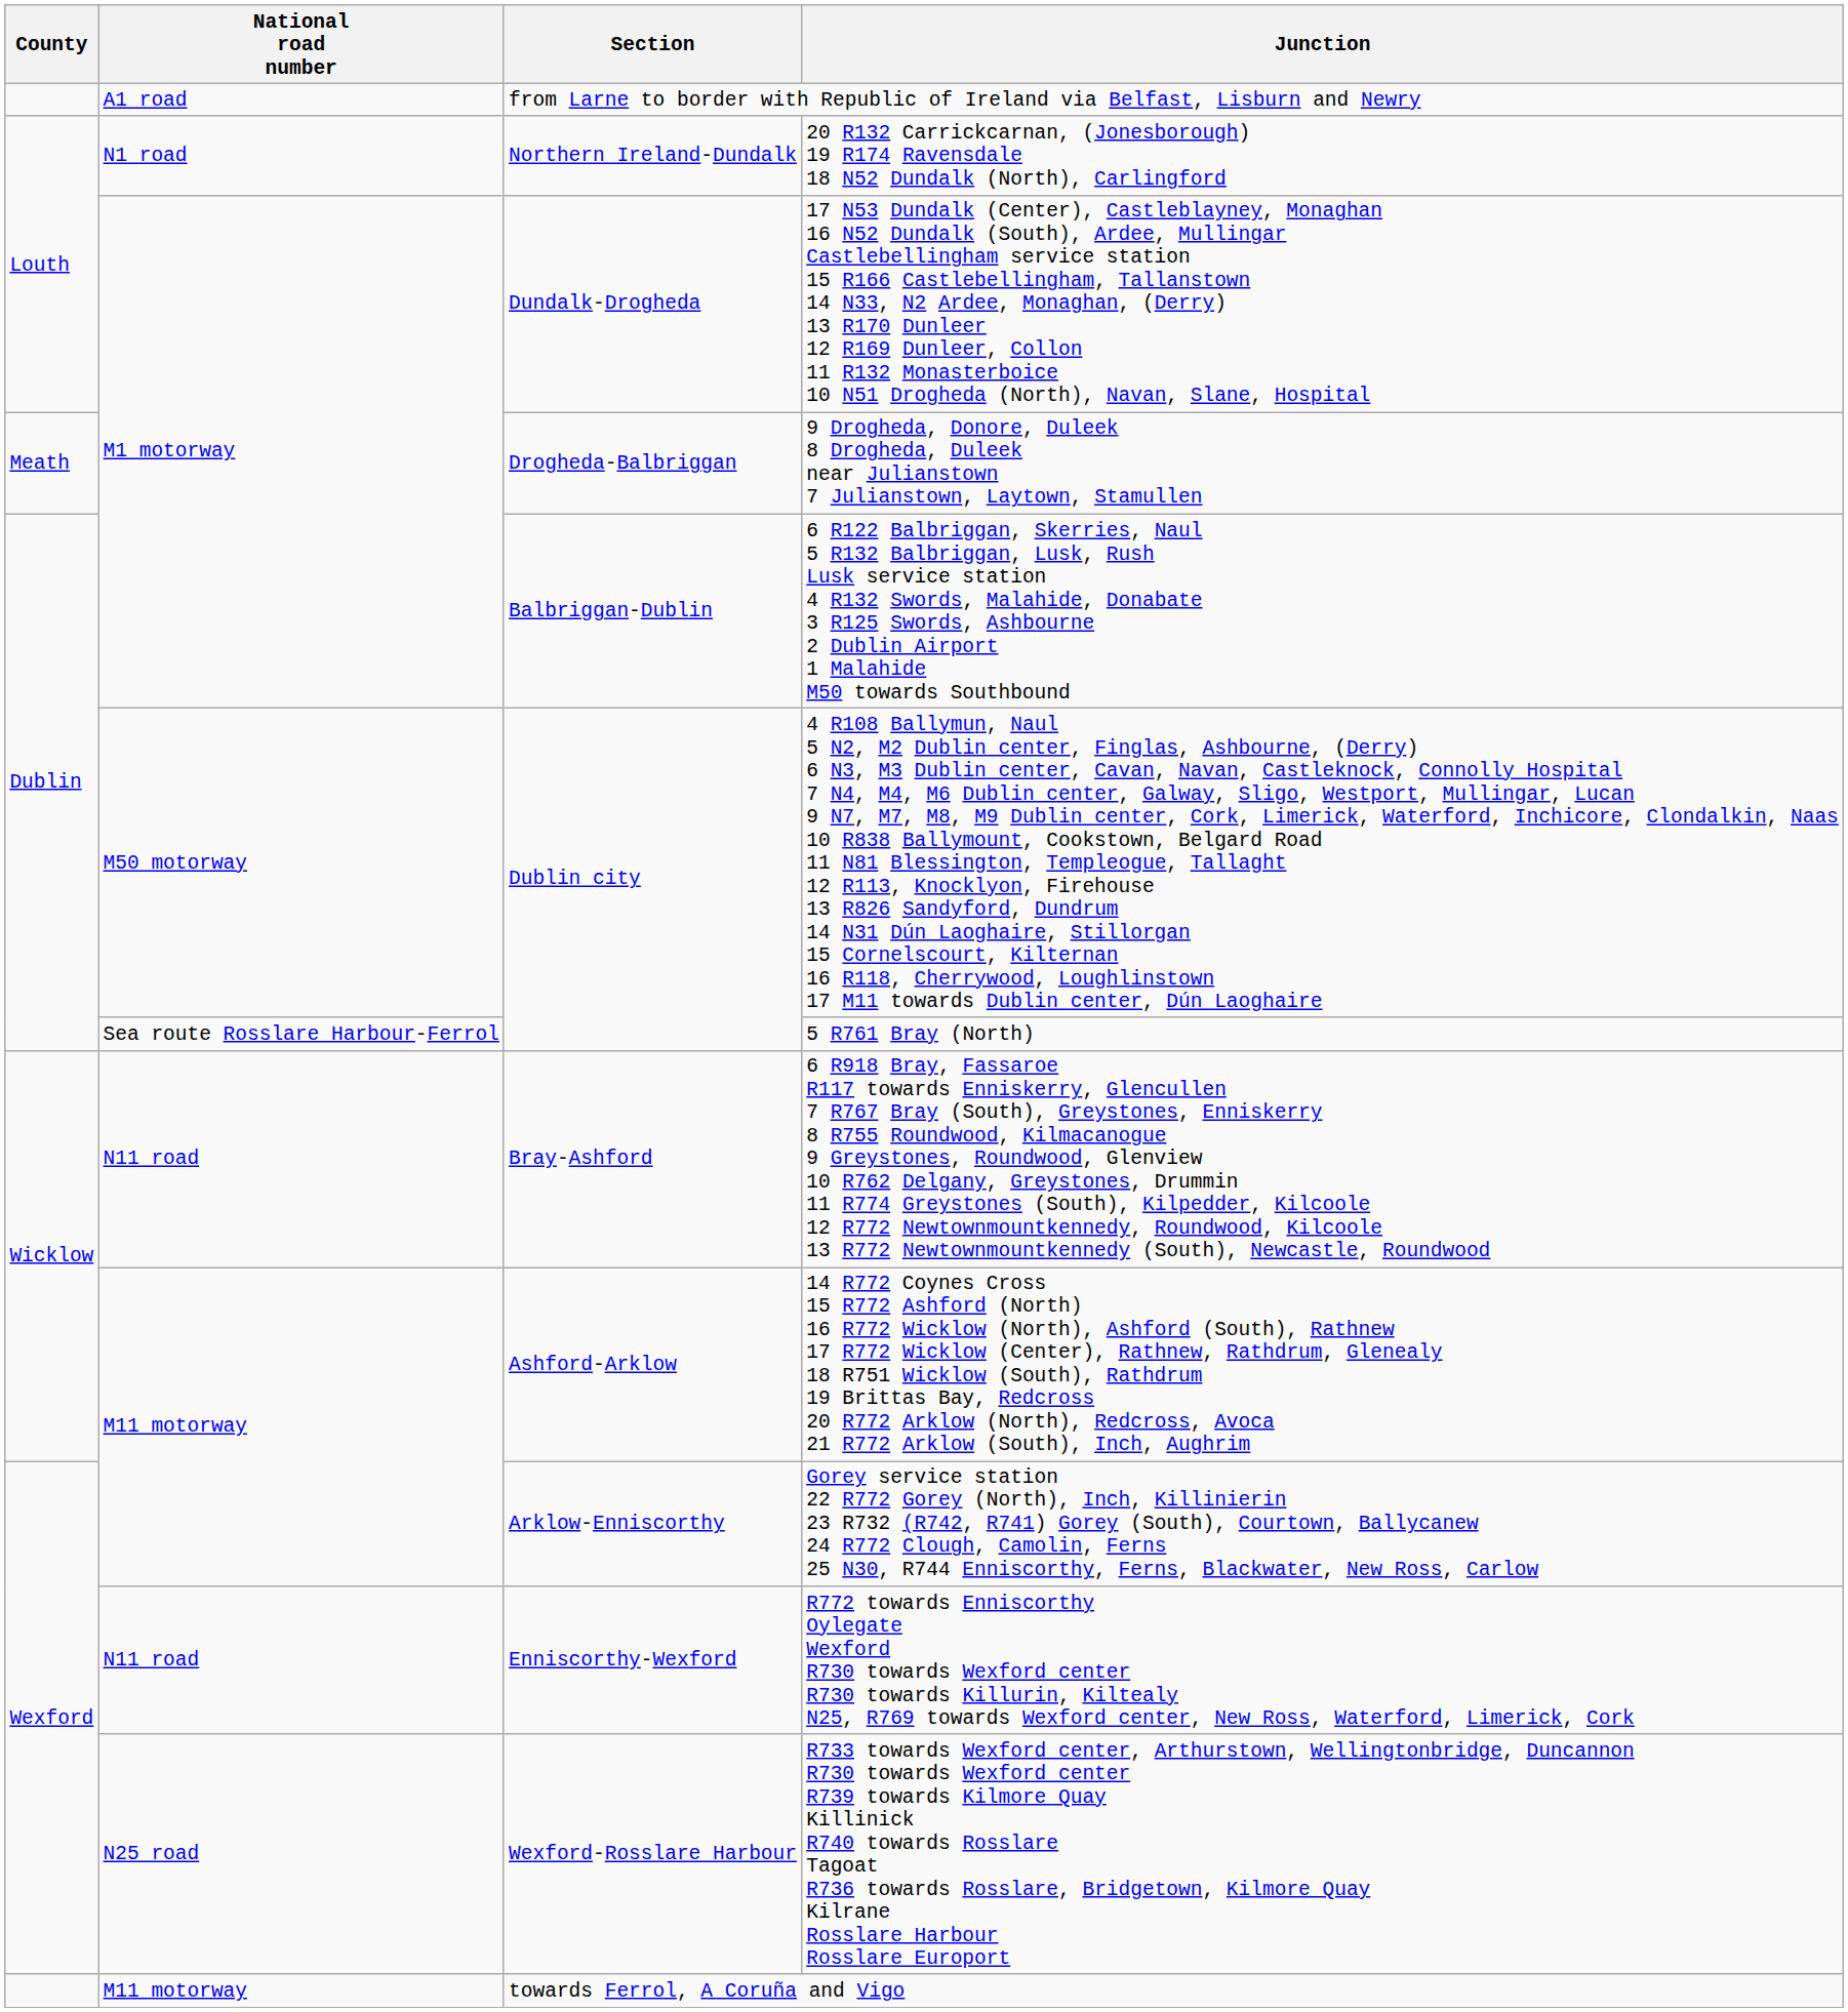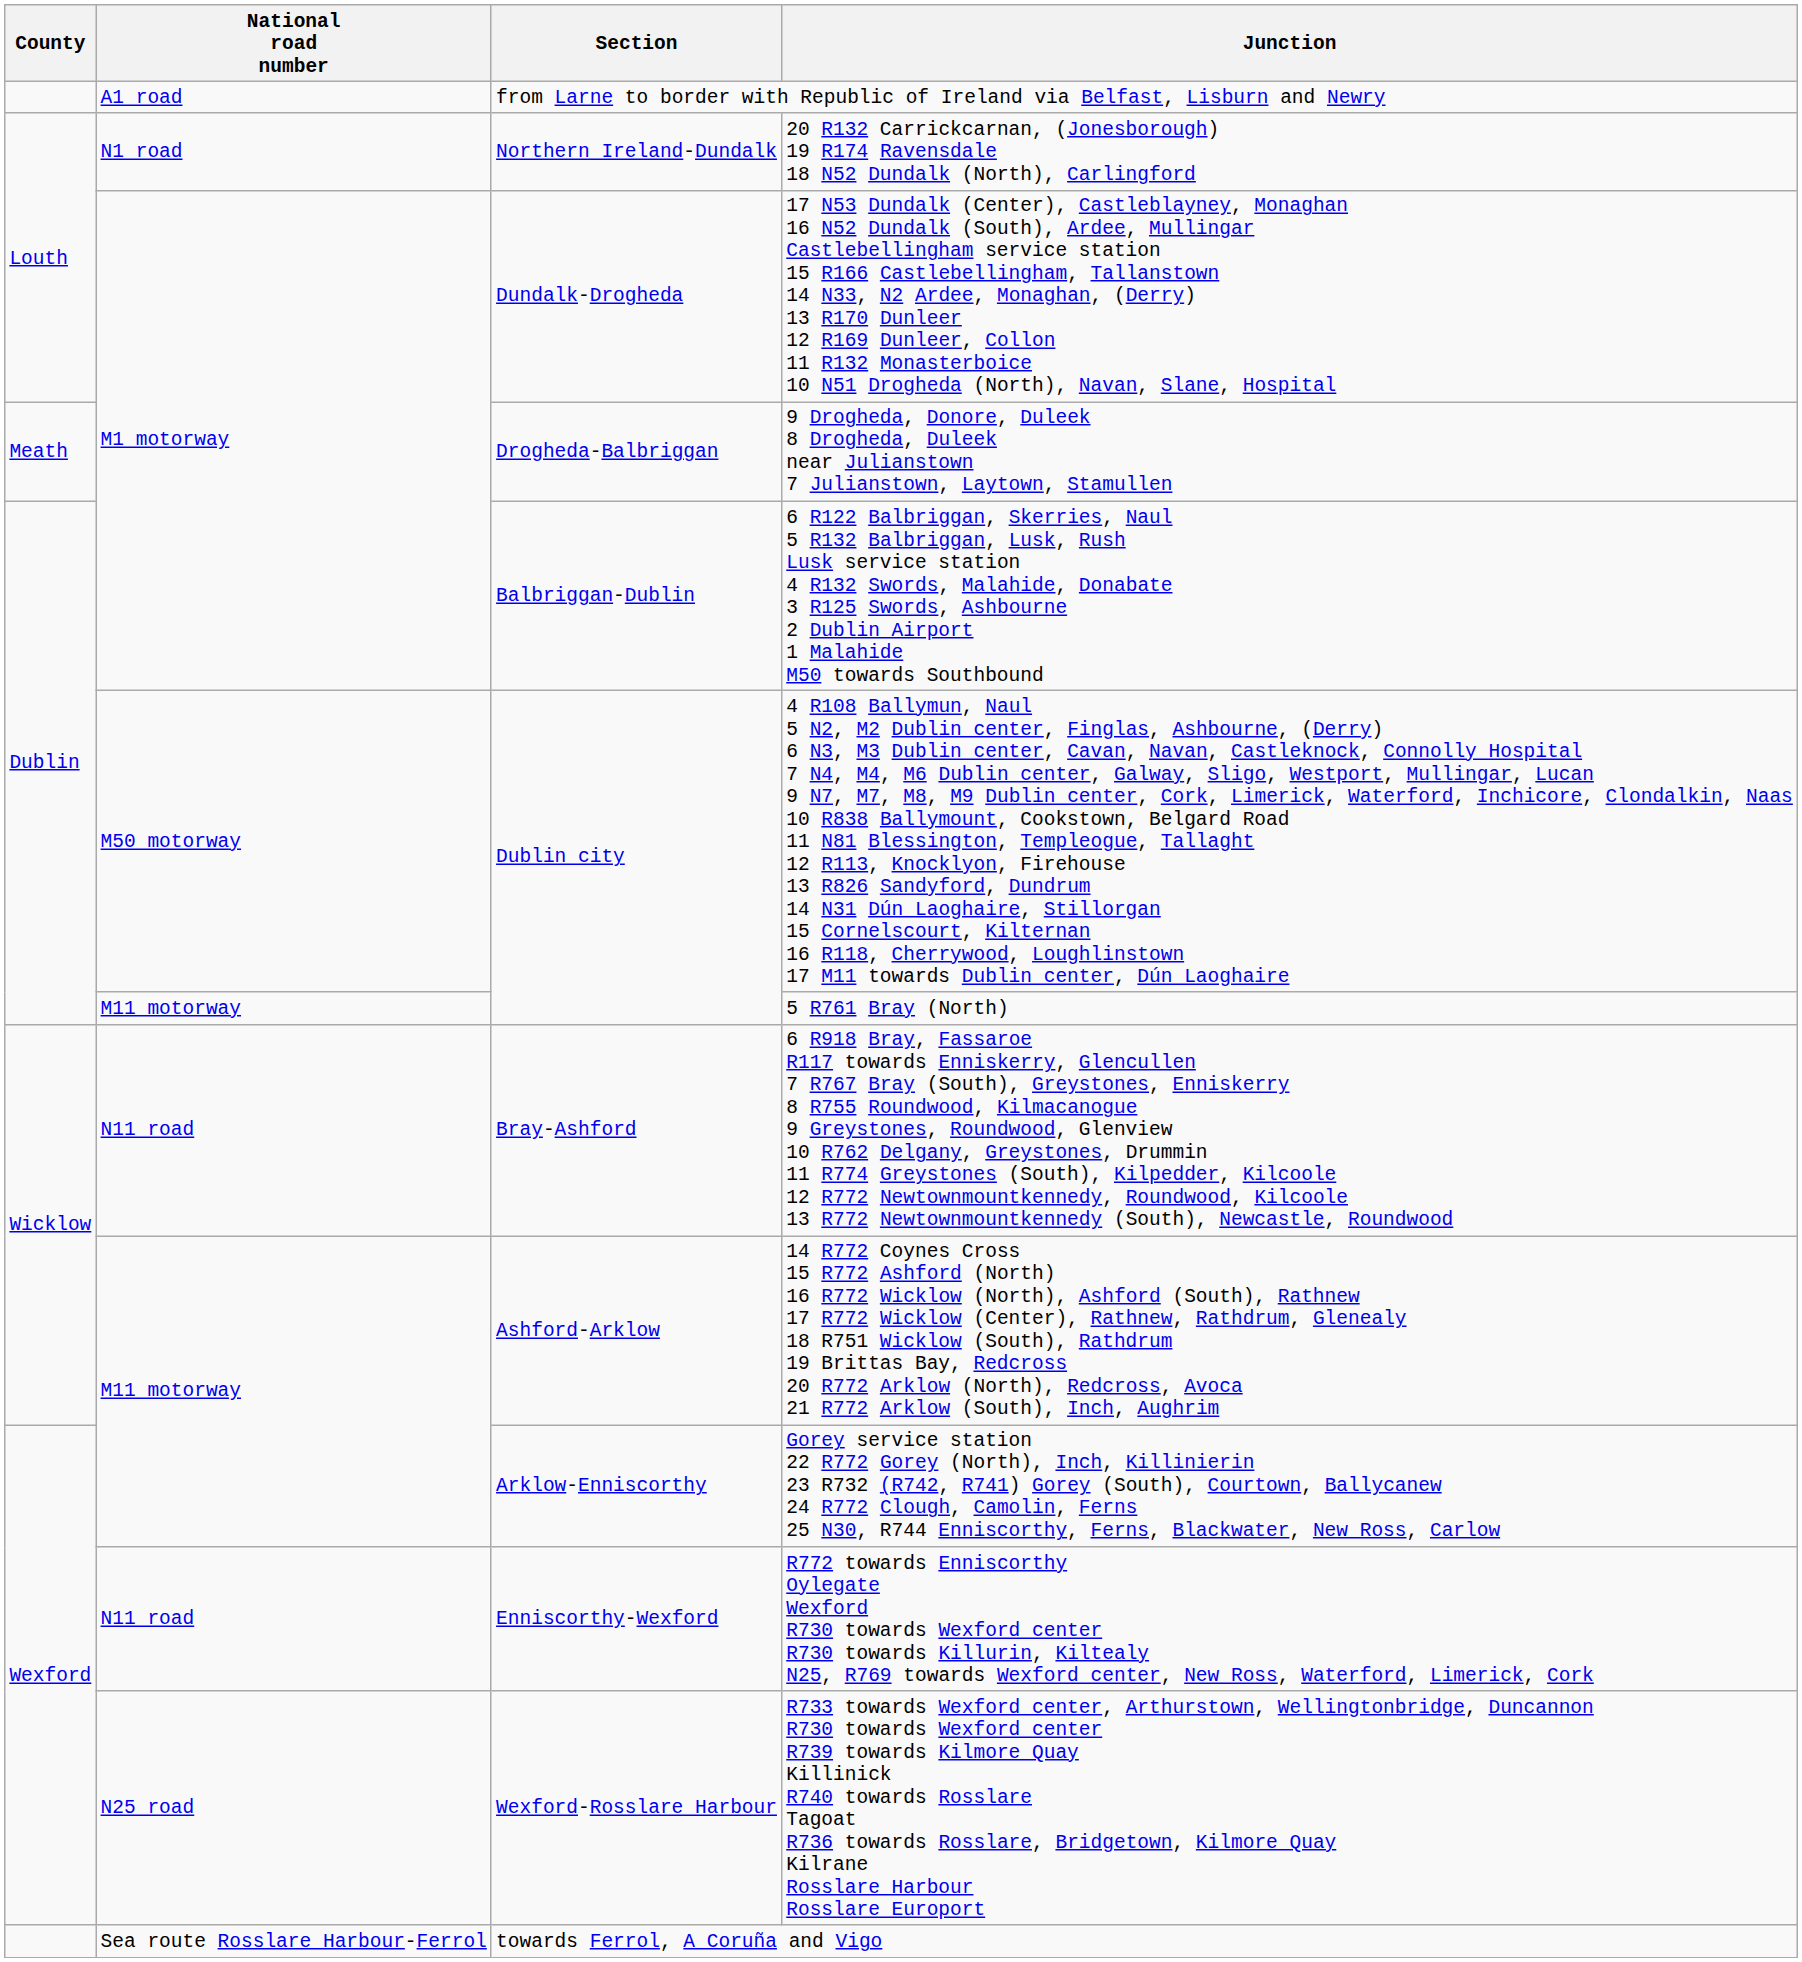5 R761 Bray (North) | National road number: Sea route Rosslare Harbour-Ferrol -> M11 motorway
towards Ferrol, A Coruña and Vigo | National road number: M11 motorway -> Sea route Rosslare Harbour-Ferrol
